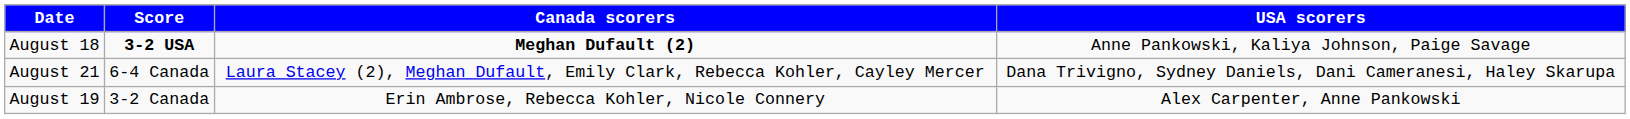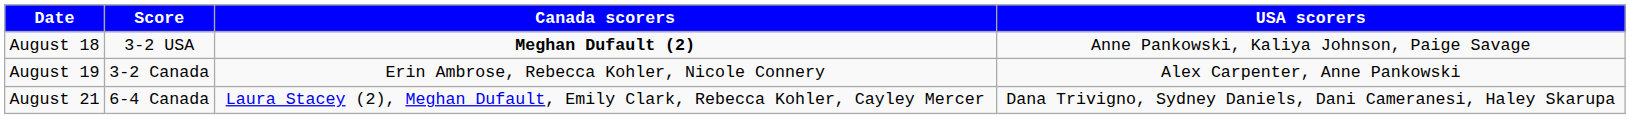August 18 | Score: bold -> normal
rows swapped: August 19 <-> August 21
